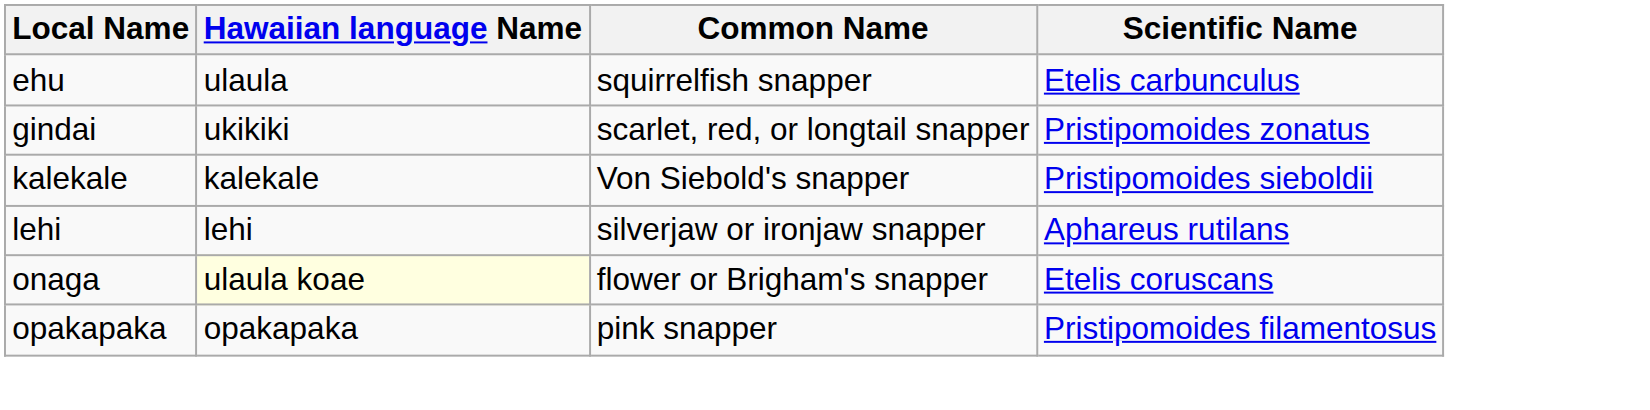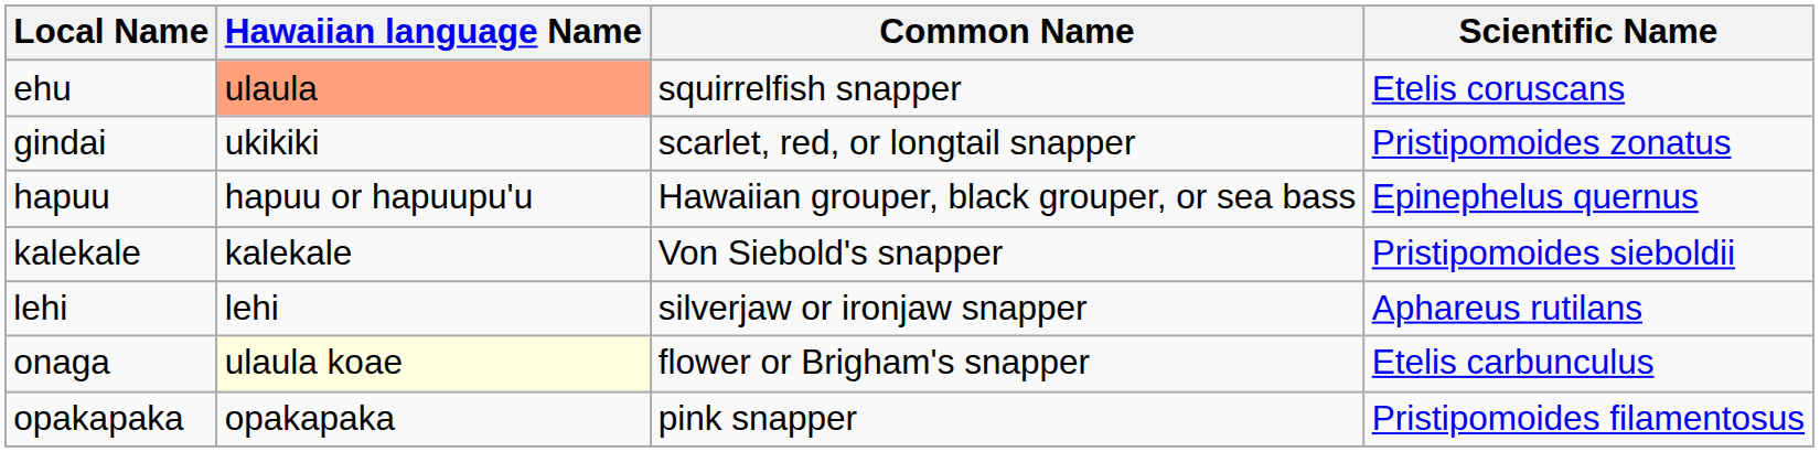ehu | Hawaiian language Name: no background -> lightsalmon background
ehu | Scientific Name: Etelis carbunculus -> Etelis coruscans
+ row: hapuu | hapuu or hapuupu'u | Hawaiian grouper, black grouper, or sea bass | Epinephelus quernus
onaga | Scientific Name: Etelis coruscans -> Etelis carbunculus
